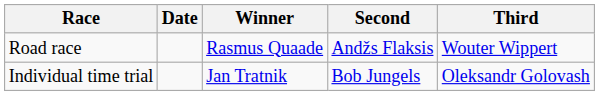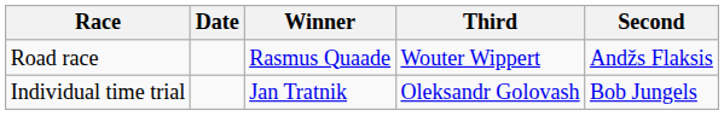columns swapped: Second <-> Third
